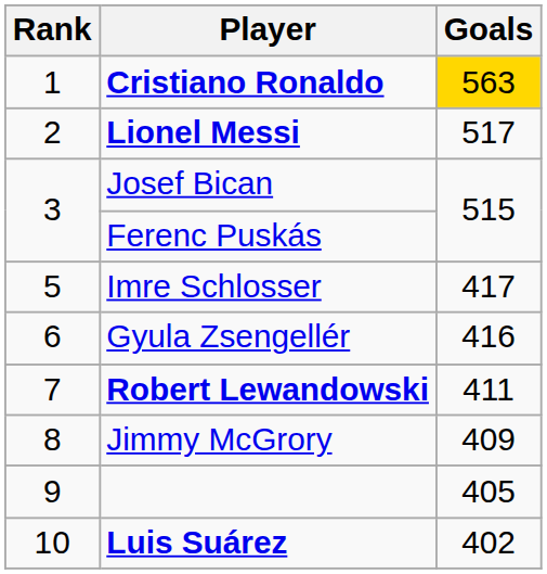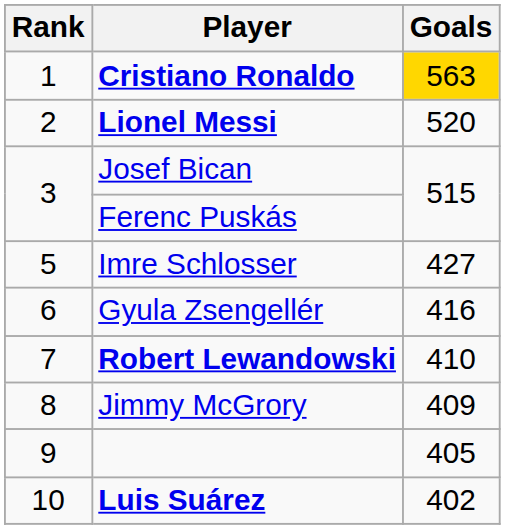Lionel Messi | Goals: 517 -> 520
Imre Schlosser | Goals: 417 -> 427
Robert Lewandowski | Goals: 411 -> 410
